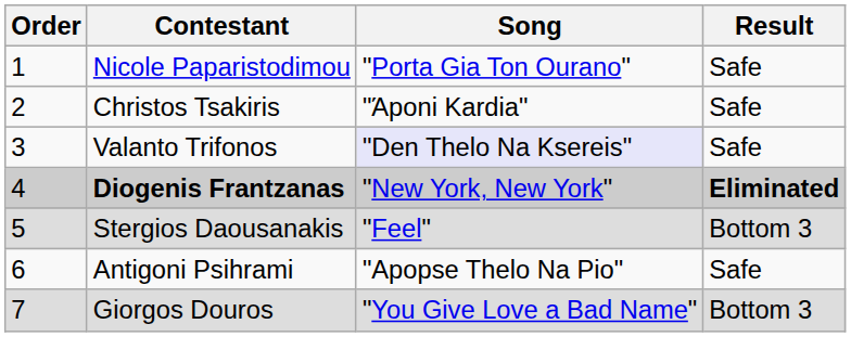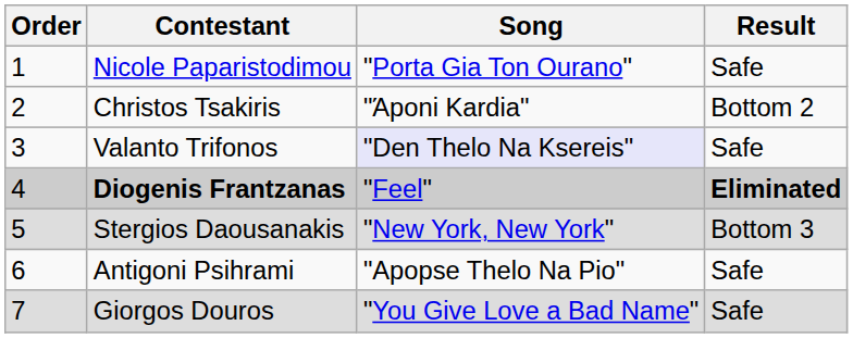Christos Tsakiris | Result: Safe -> Bottom 2
Diogenis Frantzanas | Song: "New York, New York" -> "Feel"
Stergios Daousanakis | Song: "Feel" -> "New York, New York"
Giorgos Douros | Result: Bottom 3 -> Safe
